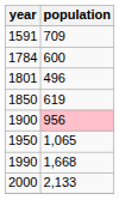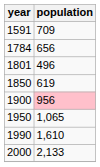1784 | population: 600 -> 656
1990 | population: 1,668 -> 1,610
